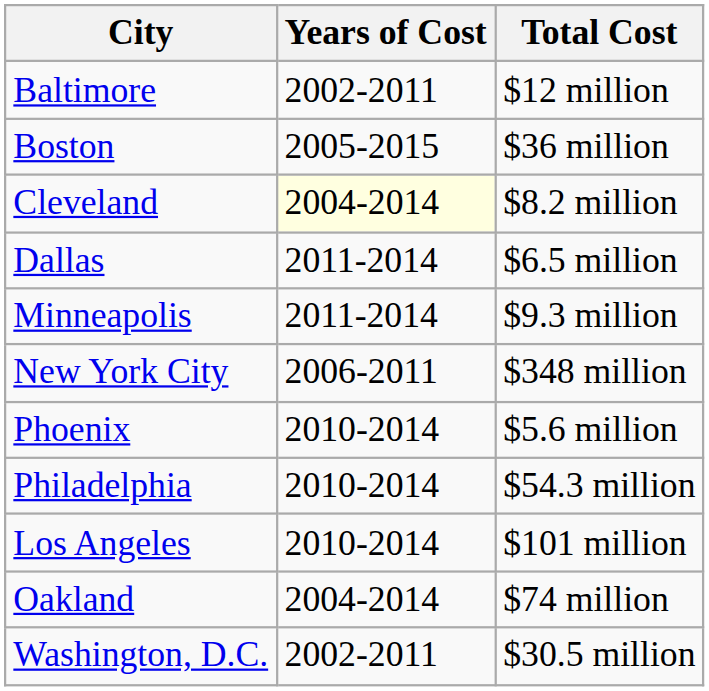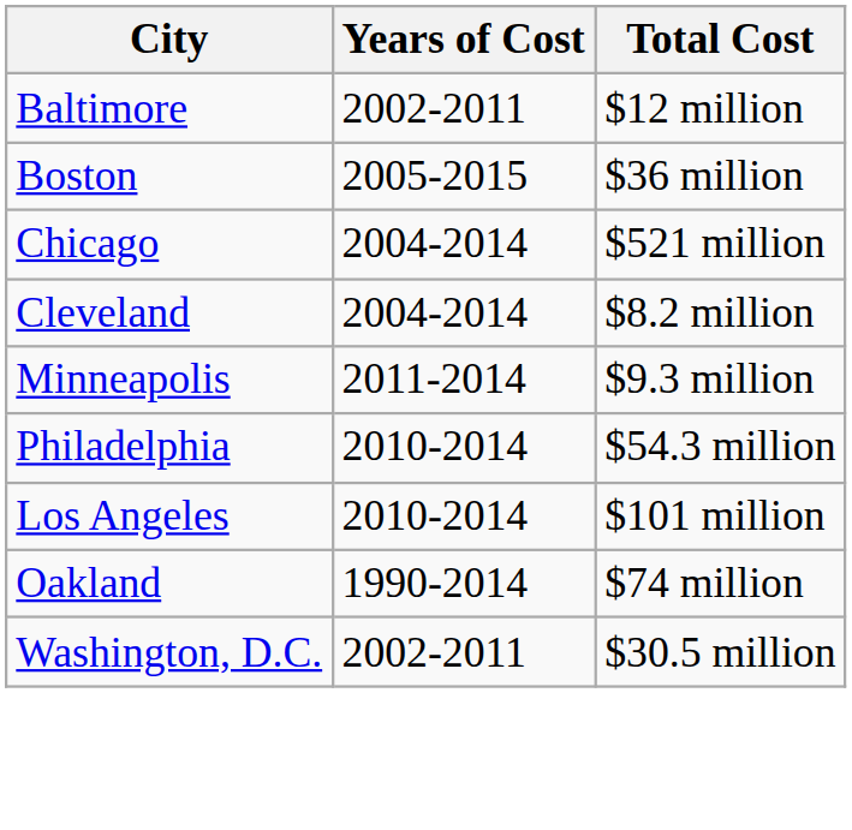+ row: Chicago | 2004-2014 | $521 million
Cleveland | Years of Cost: lightyellow background -> no background
- row: Dallas | 2011-2014 | $6.5 million
- row: New York City | 2006-2011 | $348 million
- row: Phoenix | 2010-2014 | $5.6 million
Oakland | Years of Cost: 2004-2014 -> 1990-2014
